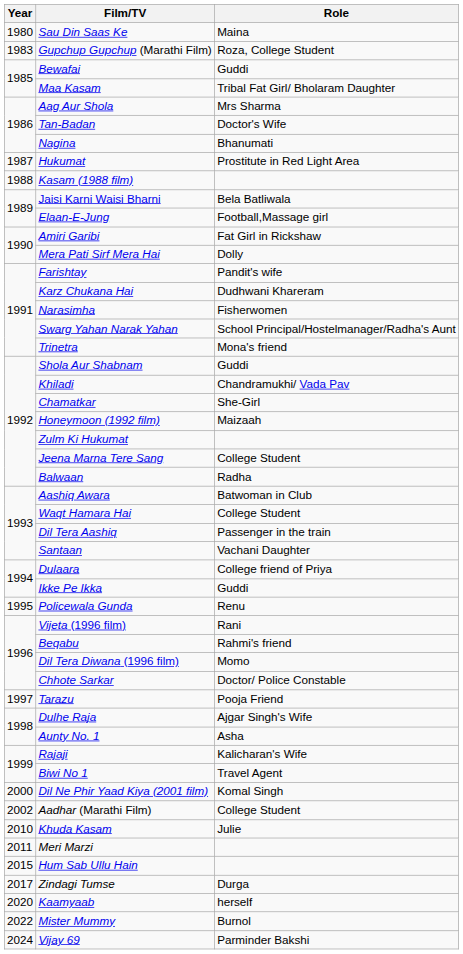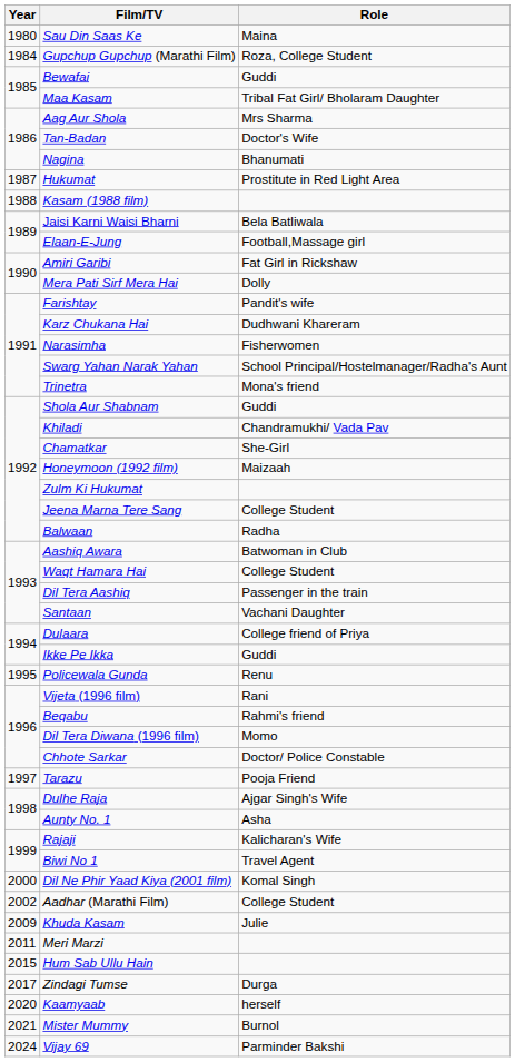Gupchup Gupchup (Marathi Film) | Year: 1983 -> 1984
Khuda Kasam | Year: 2010 -> 2009
Mister Mummy | Year: 2022 -> 2021
